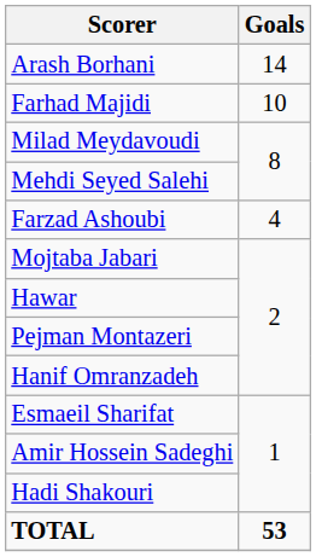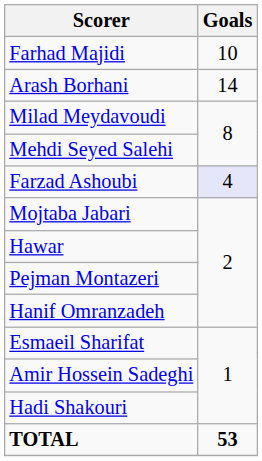rows swapped: Arash Borhani <-> Farhad Majidi
Farzad Ashoubi | Goals: no background -> lavender background
